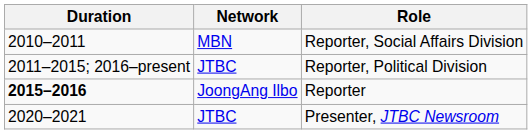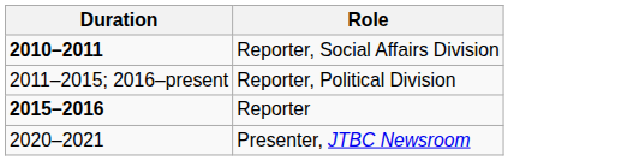- column: Network | MBN | JTBC | JoongAng Ilbo | JTBC
Reporter, Social Affairs Division | Duration: normal -> bold
